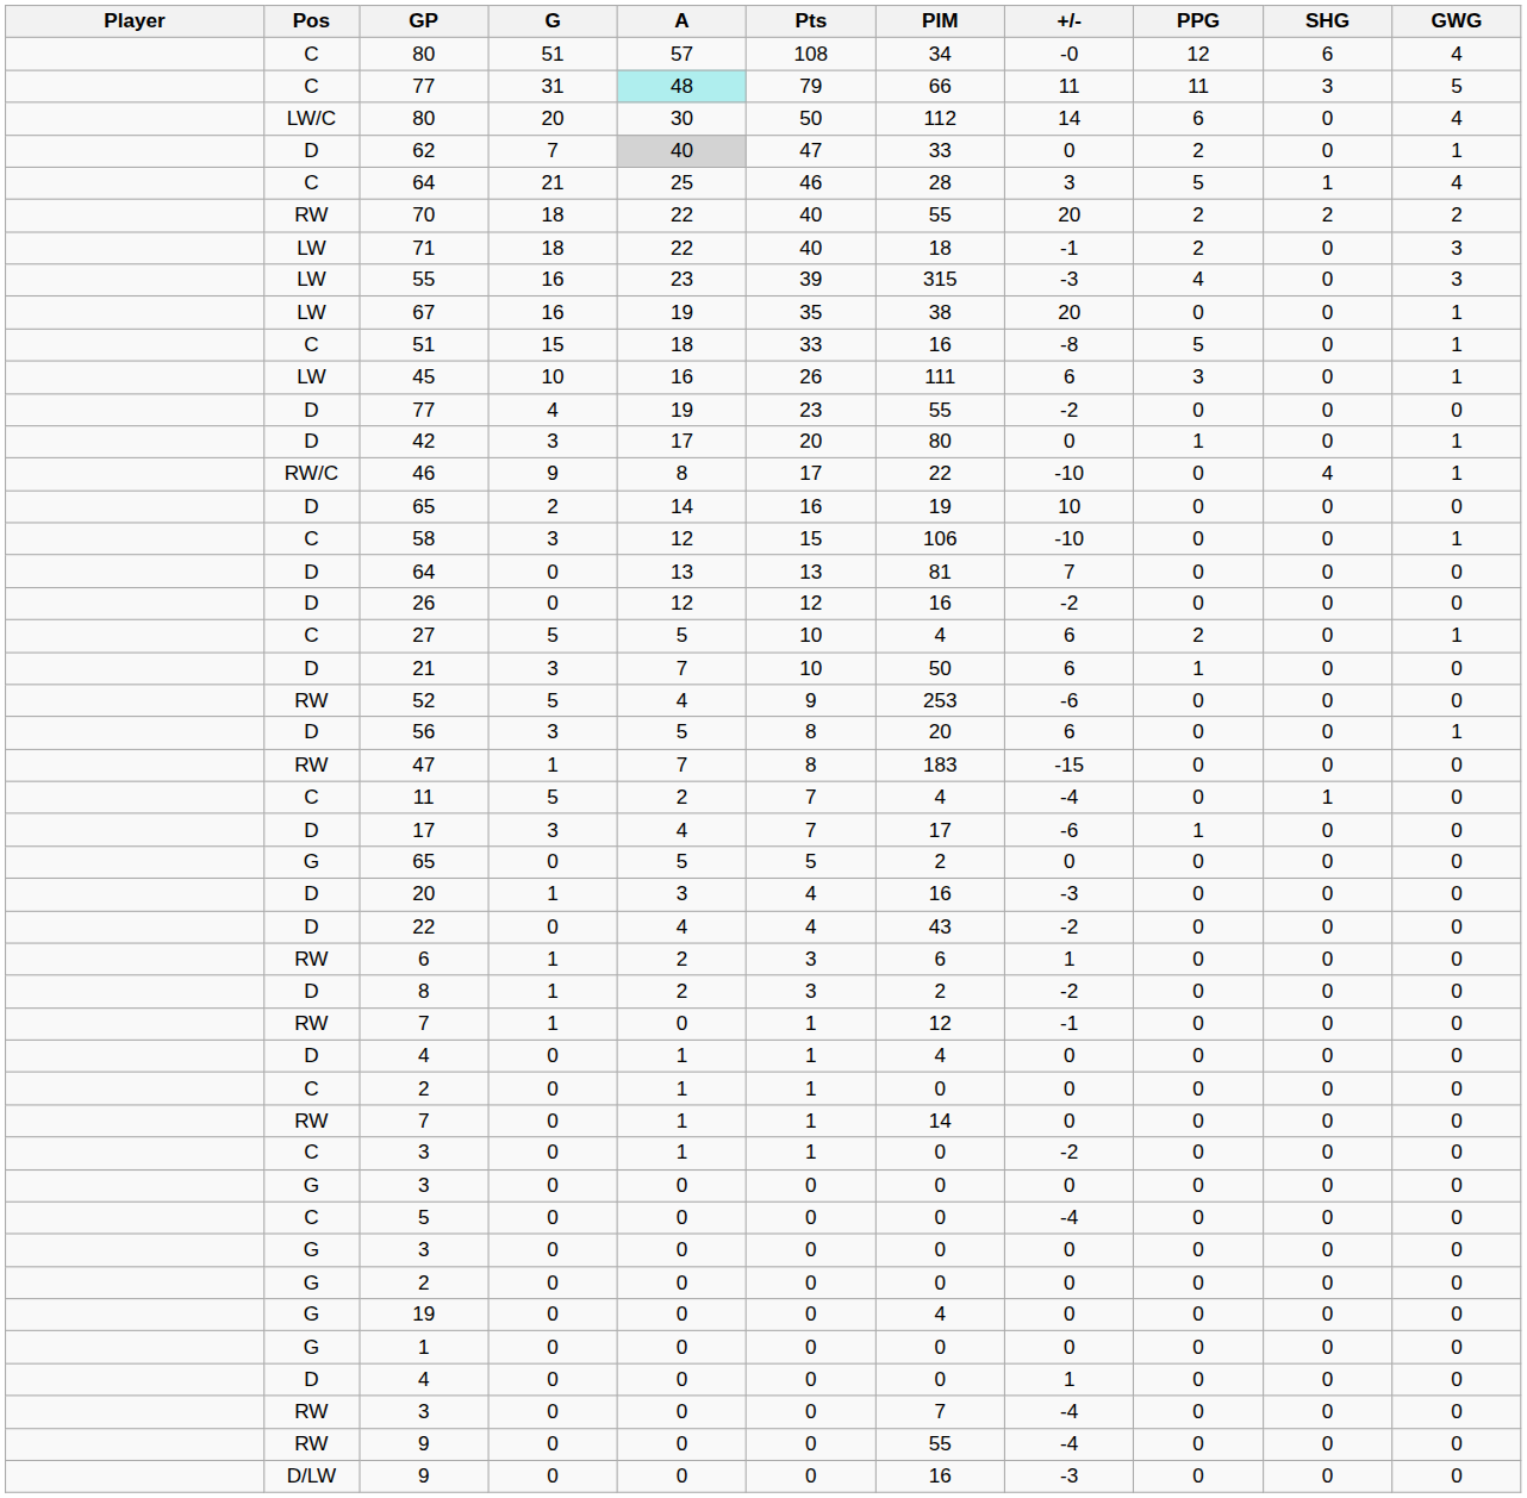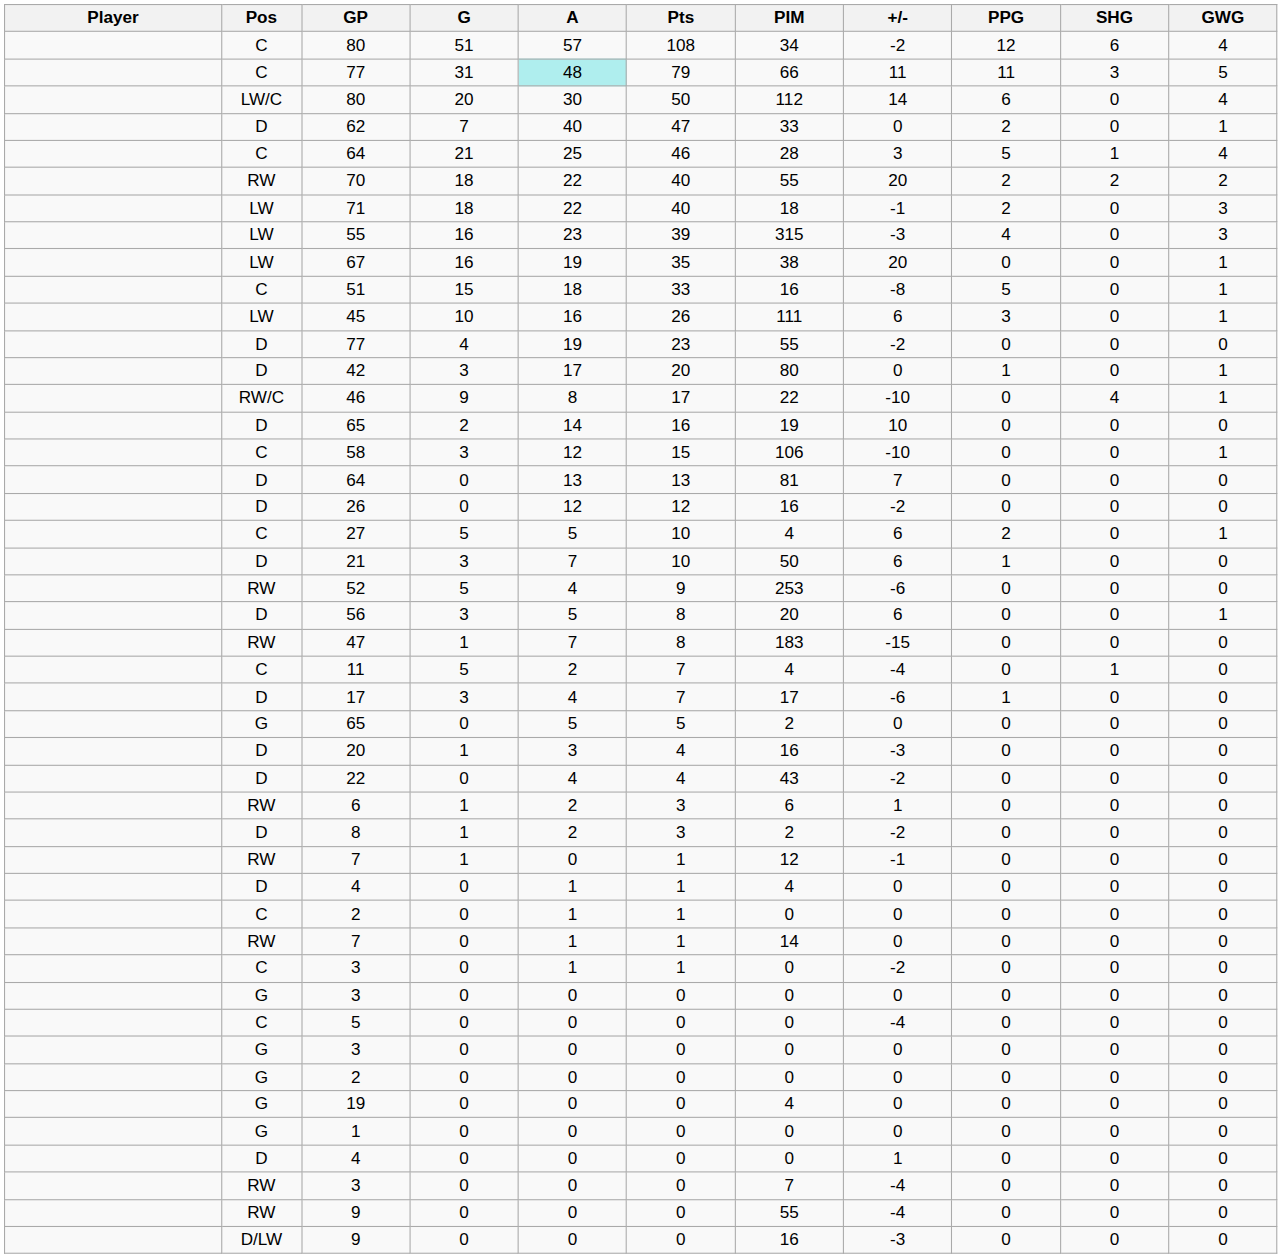C / 80 | +/-: -0 -> -2
62 | A: lightgrey background -> no background
